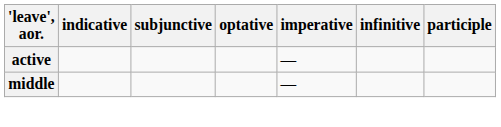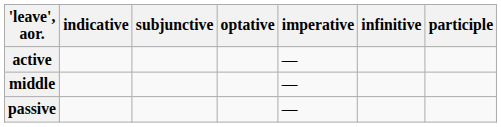+ row: passive | —
